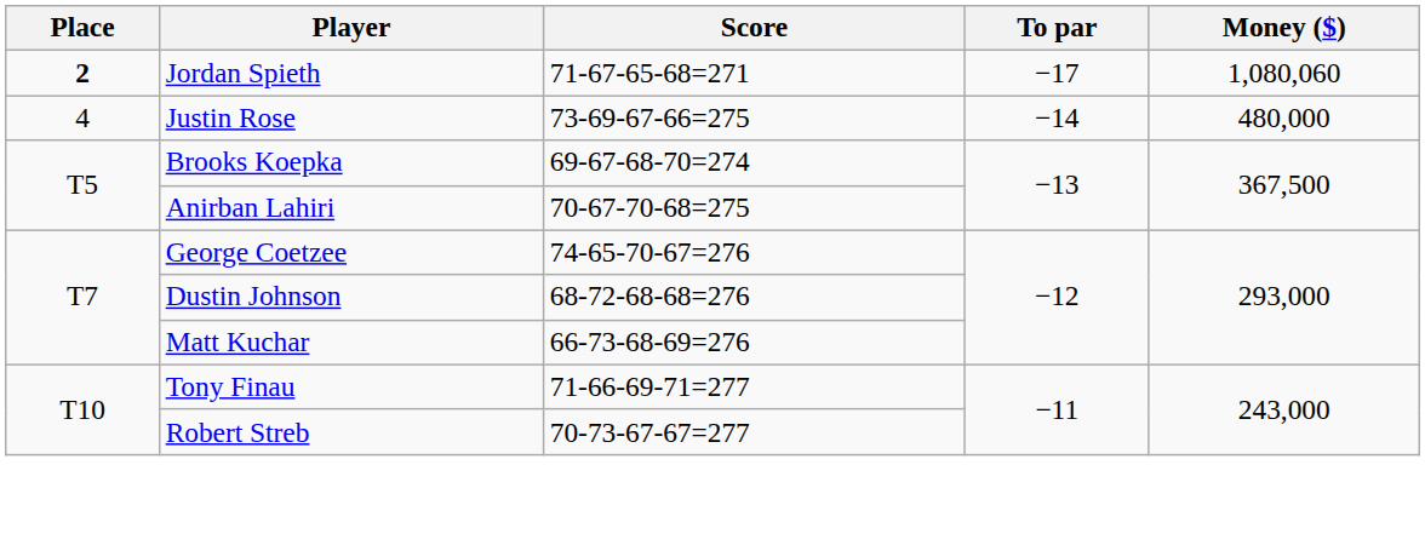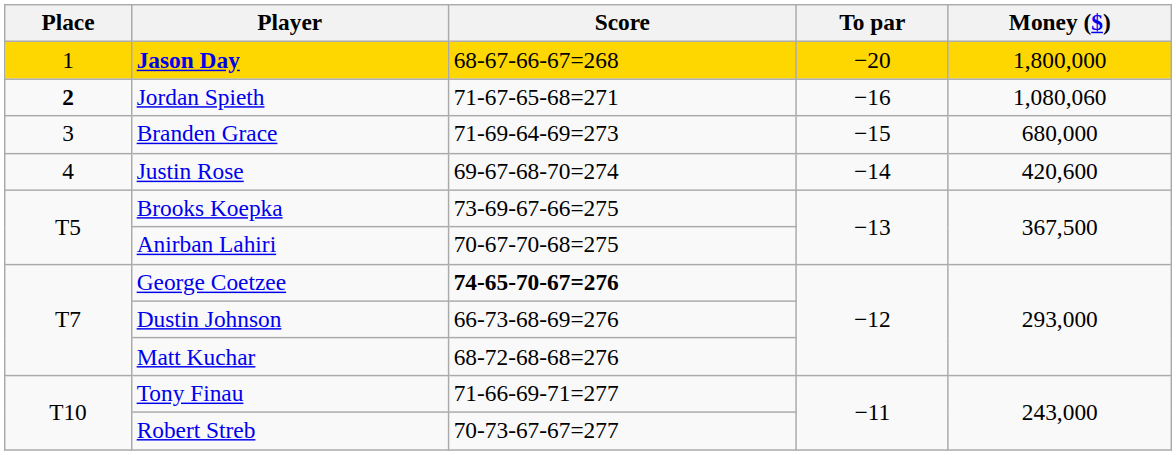+ row: 1 | Jason Day | 68-67-66-67=268 | −20 | 1,800,000
Jordan Spieth | To par: −17 -> −16
+ row: 3 | Branden Grace | 71-69-64-69=273 | −15 | 680,000
Justin Rose | Score: 73-69-67-66=275 -> 69-67-68-70=274
Justin Rose | Money ($): 480,000 -> 420,600
Brooks Koepka | Score: 69-67-68-70=274 -> 73-69-67-66=275
George Coetzee | Score: normal -> bold
Dustin Johnson | Score: 68-72-68-68=276 -> 66-73-68-69=276
Matt Kuchar | Score: 66-73-68-69=276 -> 68-72-68-68=276
